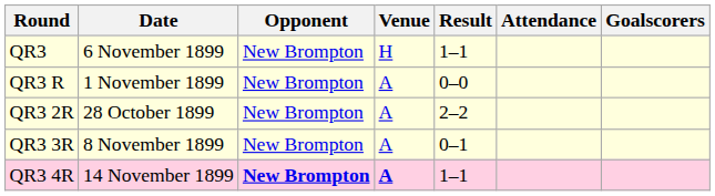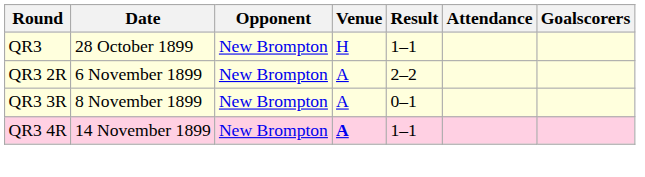QR3 | Date: 6 November 1899 -> 28 October 1899
- row: QR3 R | 1 November 1899 | New Brompton | A | 0–0
QR3 2R | Date: 28 October 1899 -> 6 November 1899
QR3 4R | Opponent: bold -> normal
